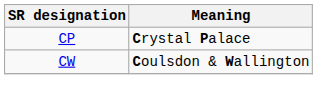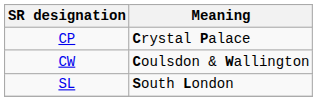+ row: SL | South London
